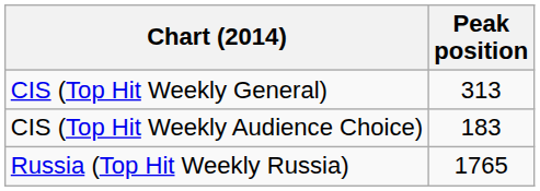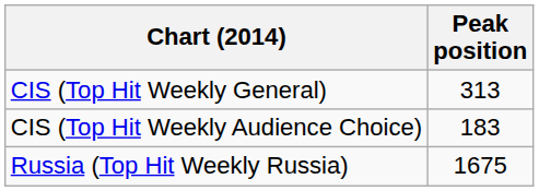Russia (Top Hit Weekly Russia) | Peak position: 1765 -> 1675
